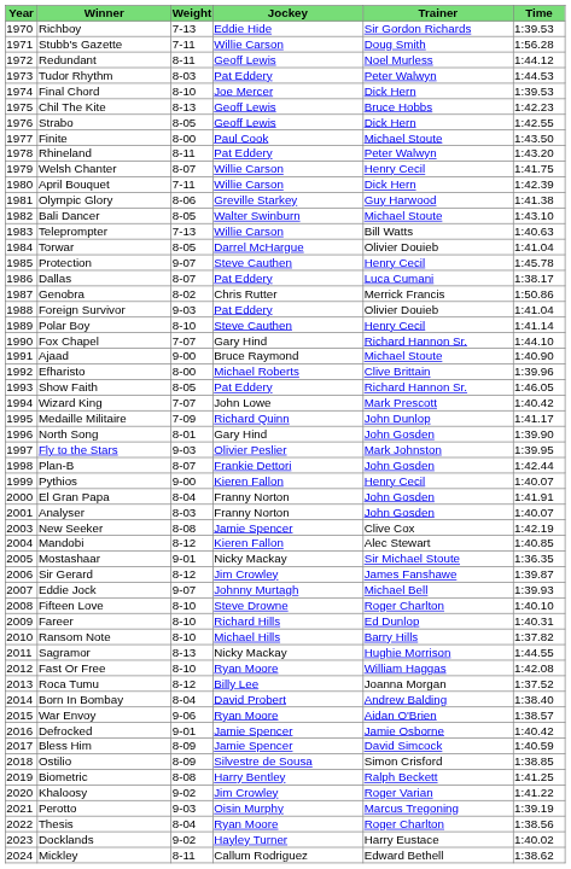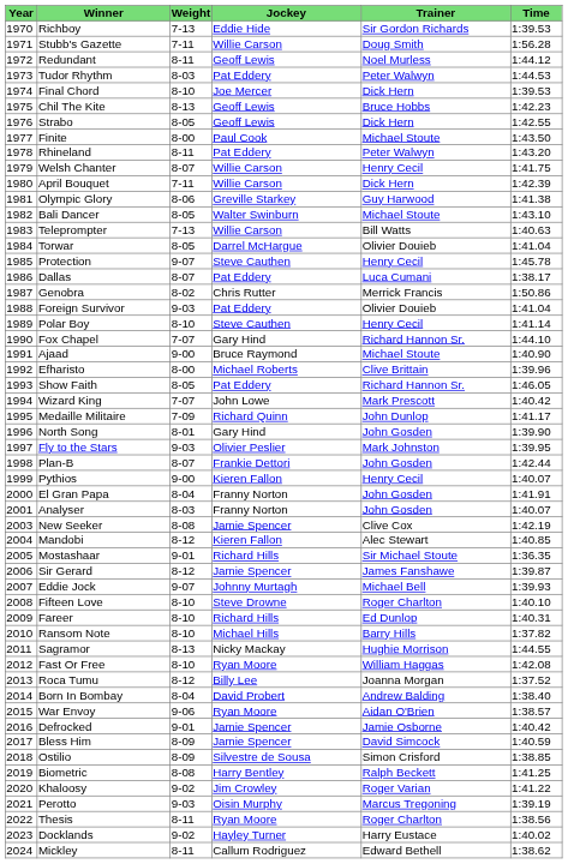Mostashaar | Jockey: Nicky Mackay -> Richard Hills
Sir Gerard | Jockey: Jim Crowley -> Jamie Spencer
Thesis | Weight: 8-04 -> 8-11
